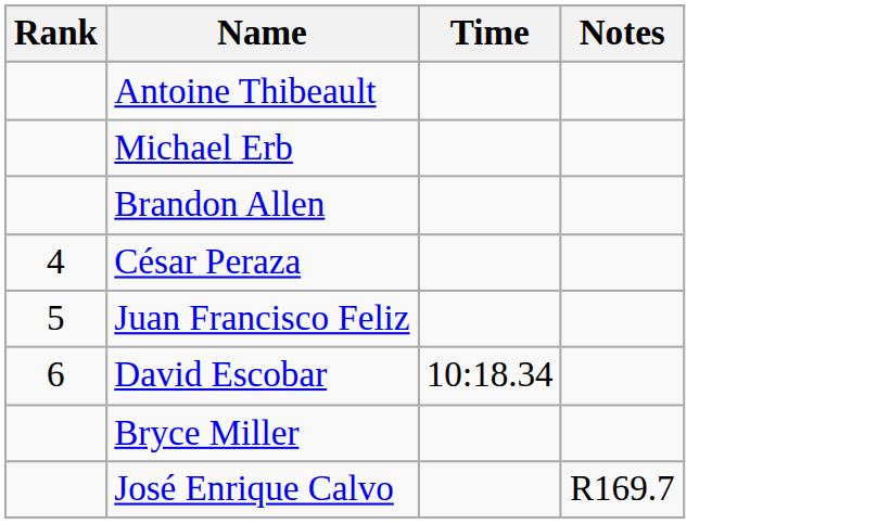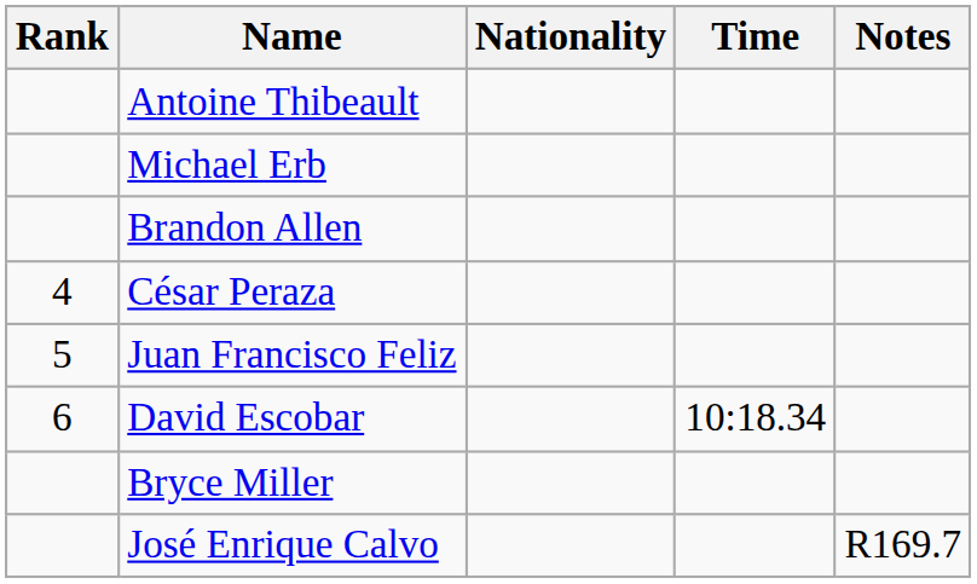+ column: Nationality
